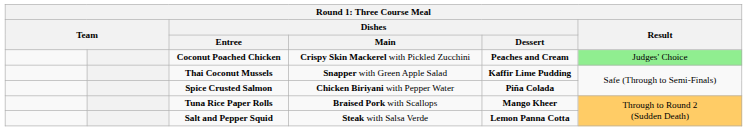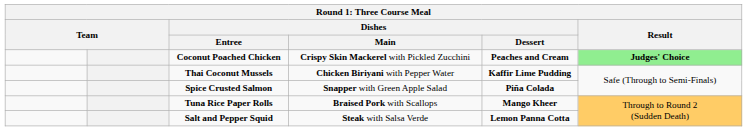Coconut Poached Chicken | Result: normal -> bold
Thai Coconut Mussels | Dishes / Main: Snapper with Green Apple Salad -> Chicken Biriyani with Pepper Water
Spice Crusted Salmon | Dishes / Main: Chicken Biriyani with Pepper Water -> Snapper with Green Apple Salad
